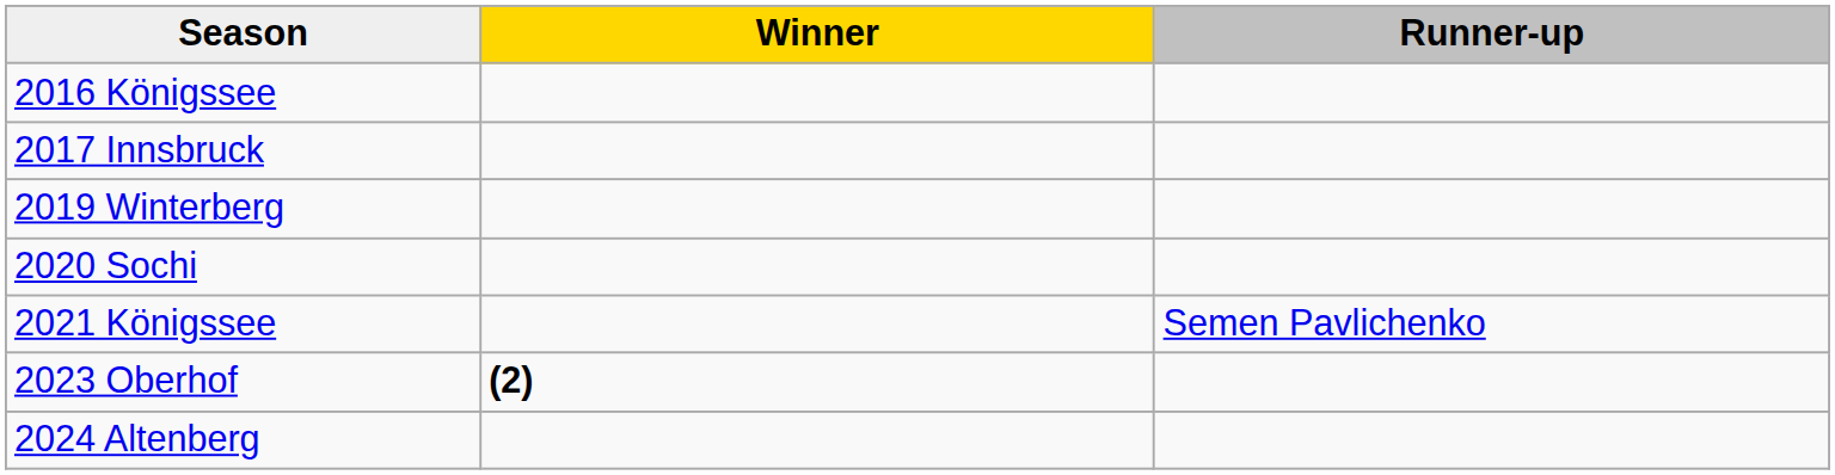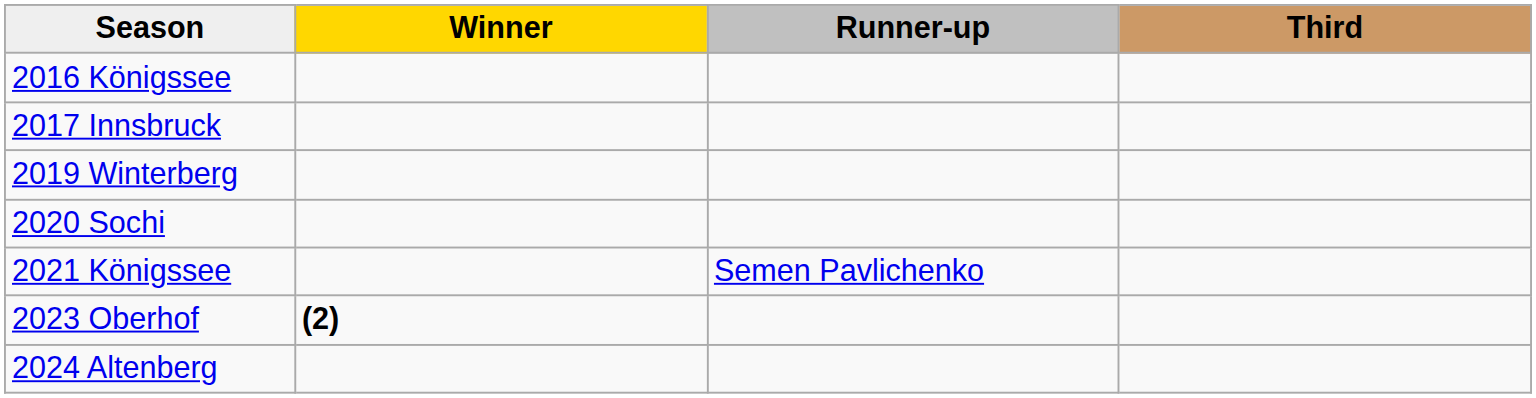+ column: Third
